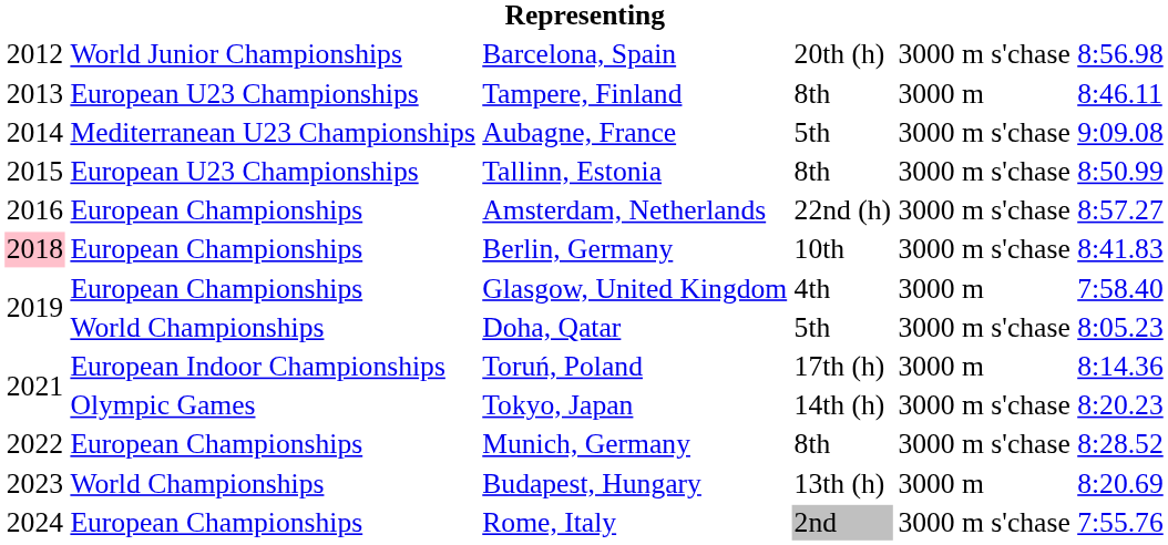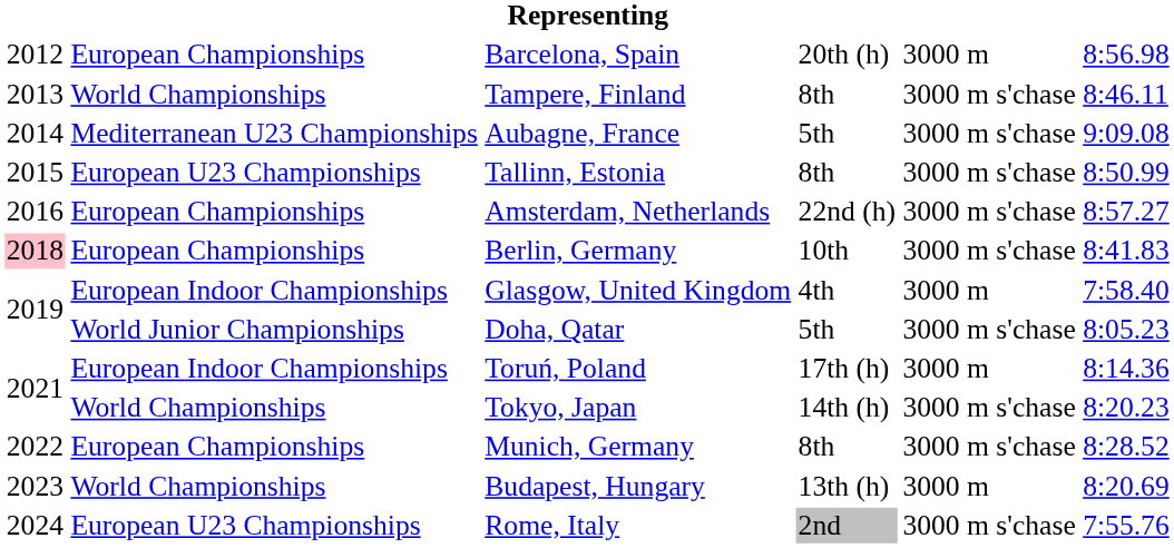Barcelona, Spain | column 2: World Junior Championships -> European Championships
Barcelona, Spain | column 5: 3000 m s'chase -> 3000 m
Tampere, Finland | column 2: European U23 Championships -> World Championships
Tampere, Finland | column 5: 3000 m -> 3000 m s'chase
Glasgow, United Kingdom | column 2: European Championships -> European Indoor Championships
Doha, Qatar | column 2: World Championships -> World Junior Championships
Tokyo, Japan | column 2: Olympic Games -> World Championships
Rome, Italy | column 2: European Championships -> European U23 Championships
